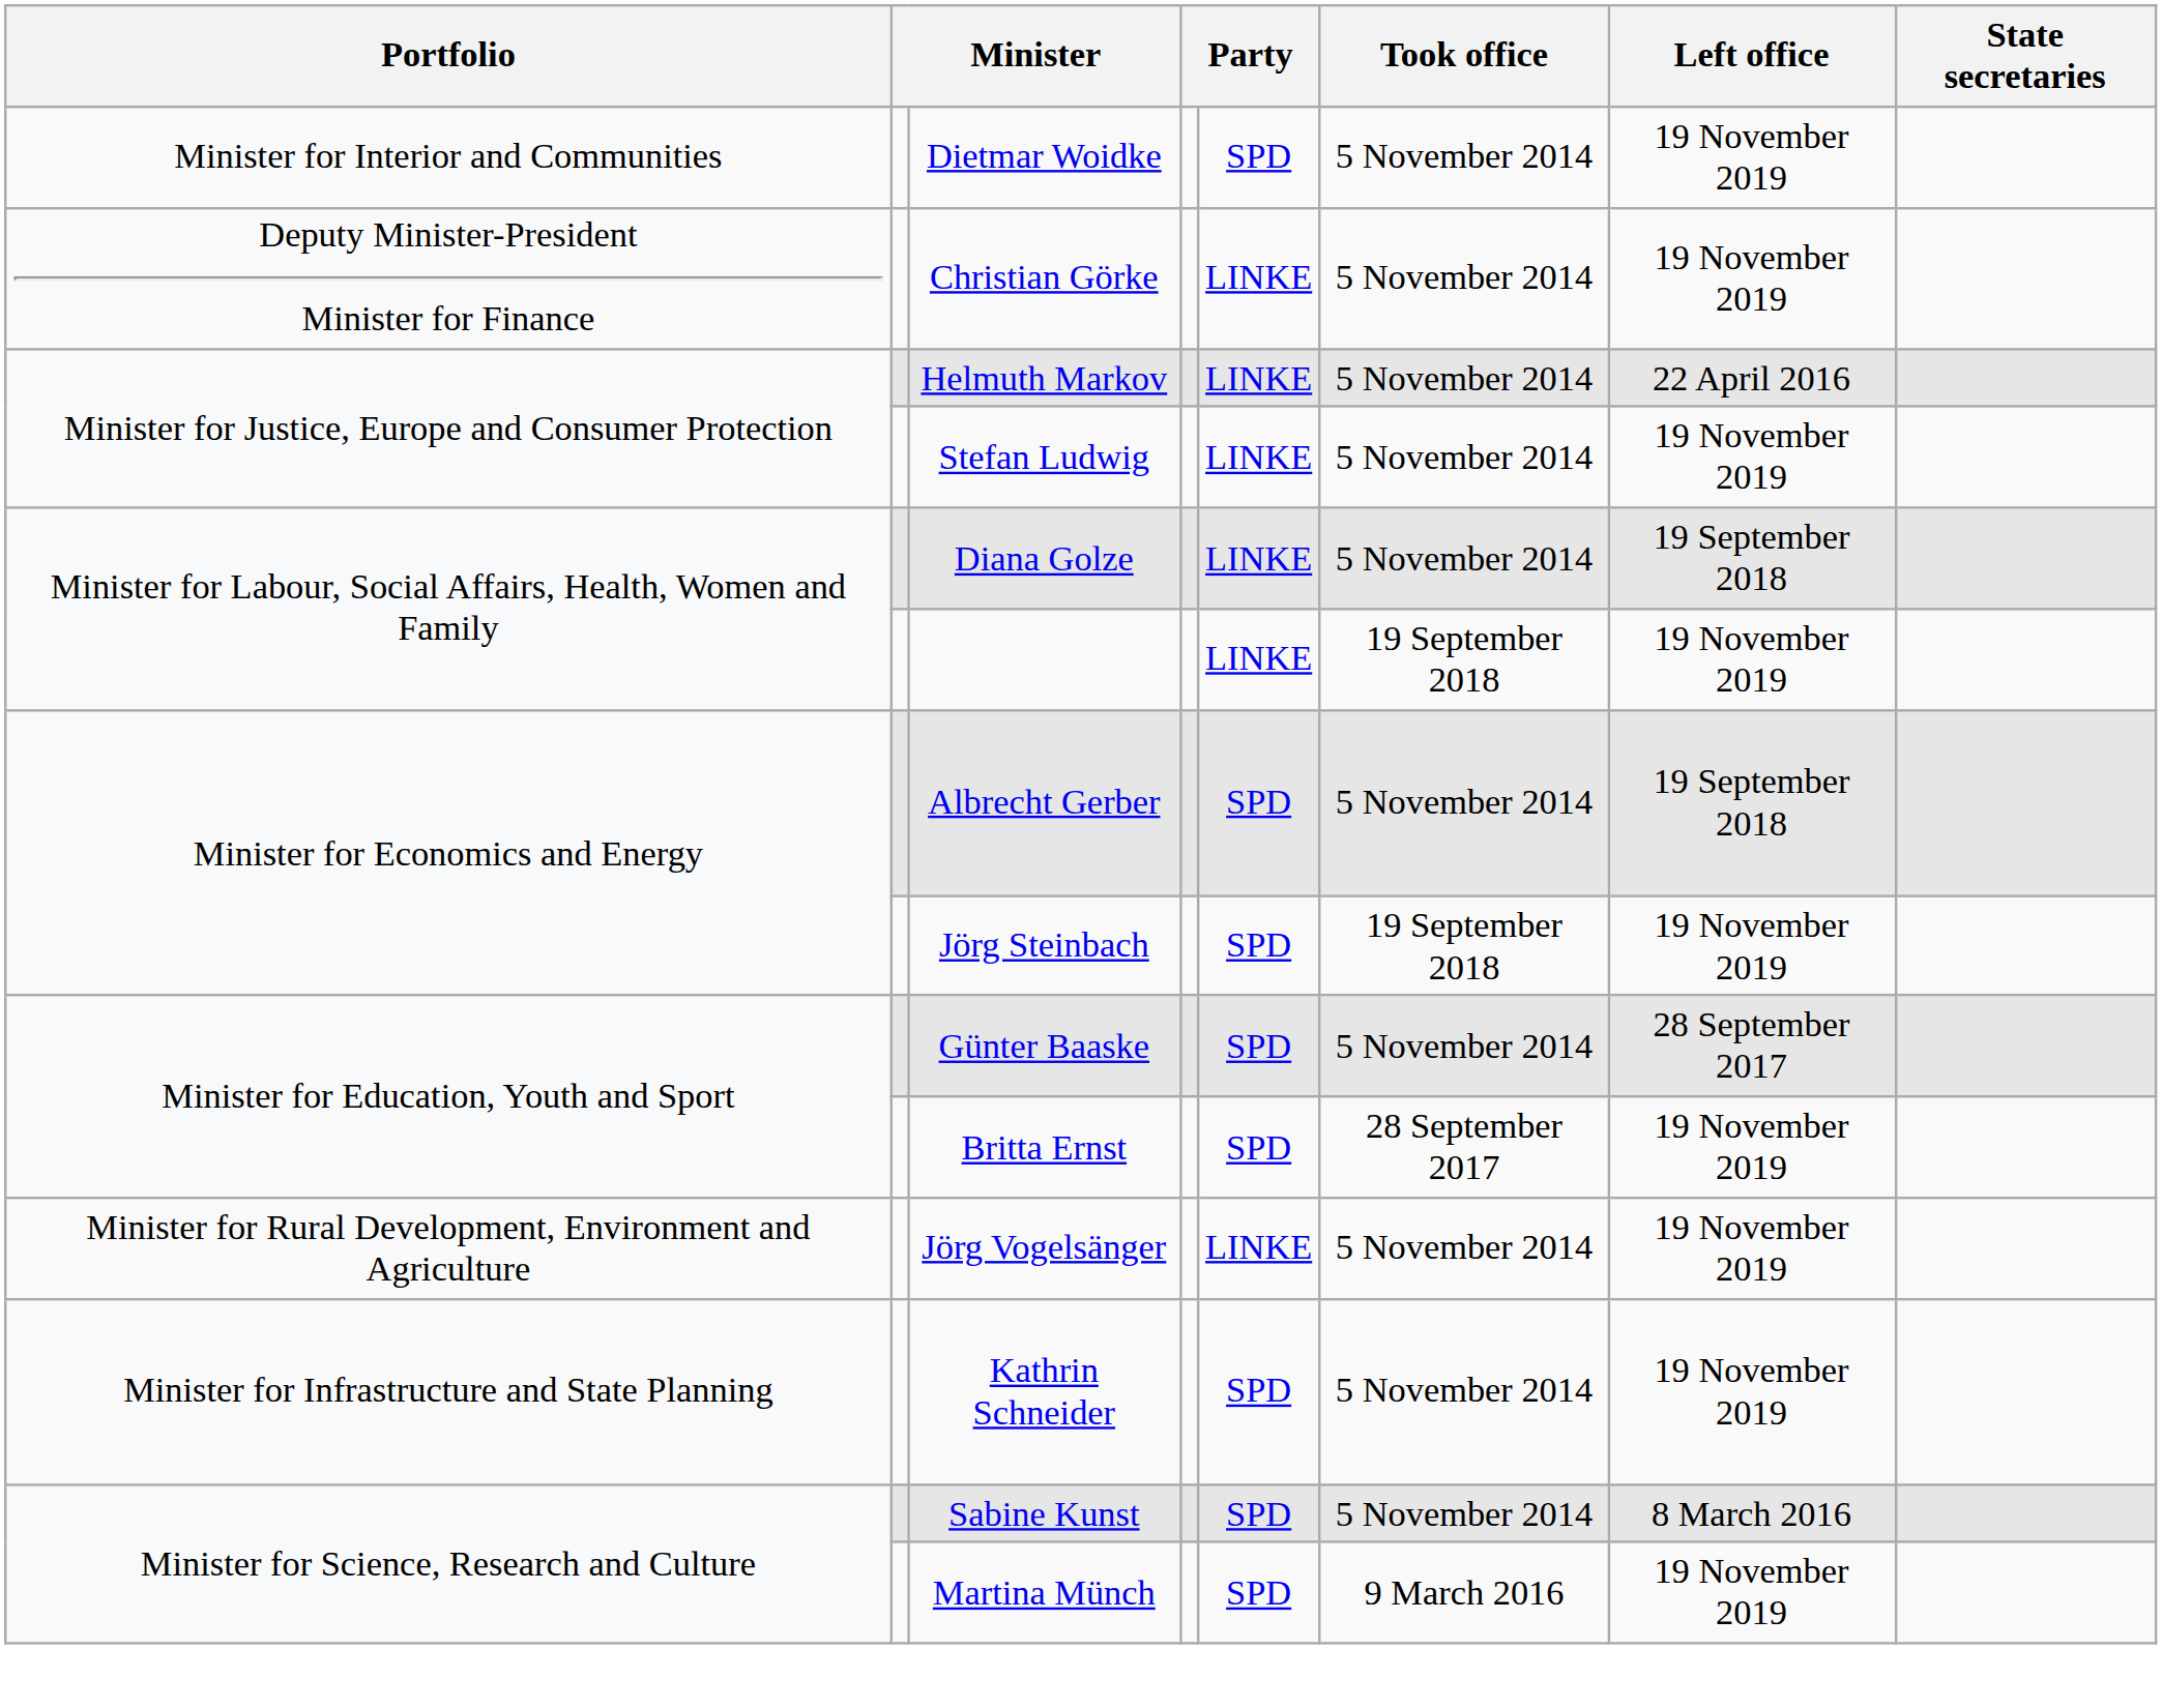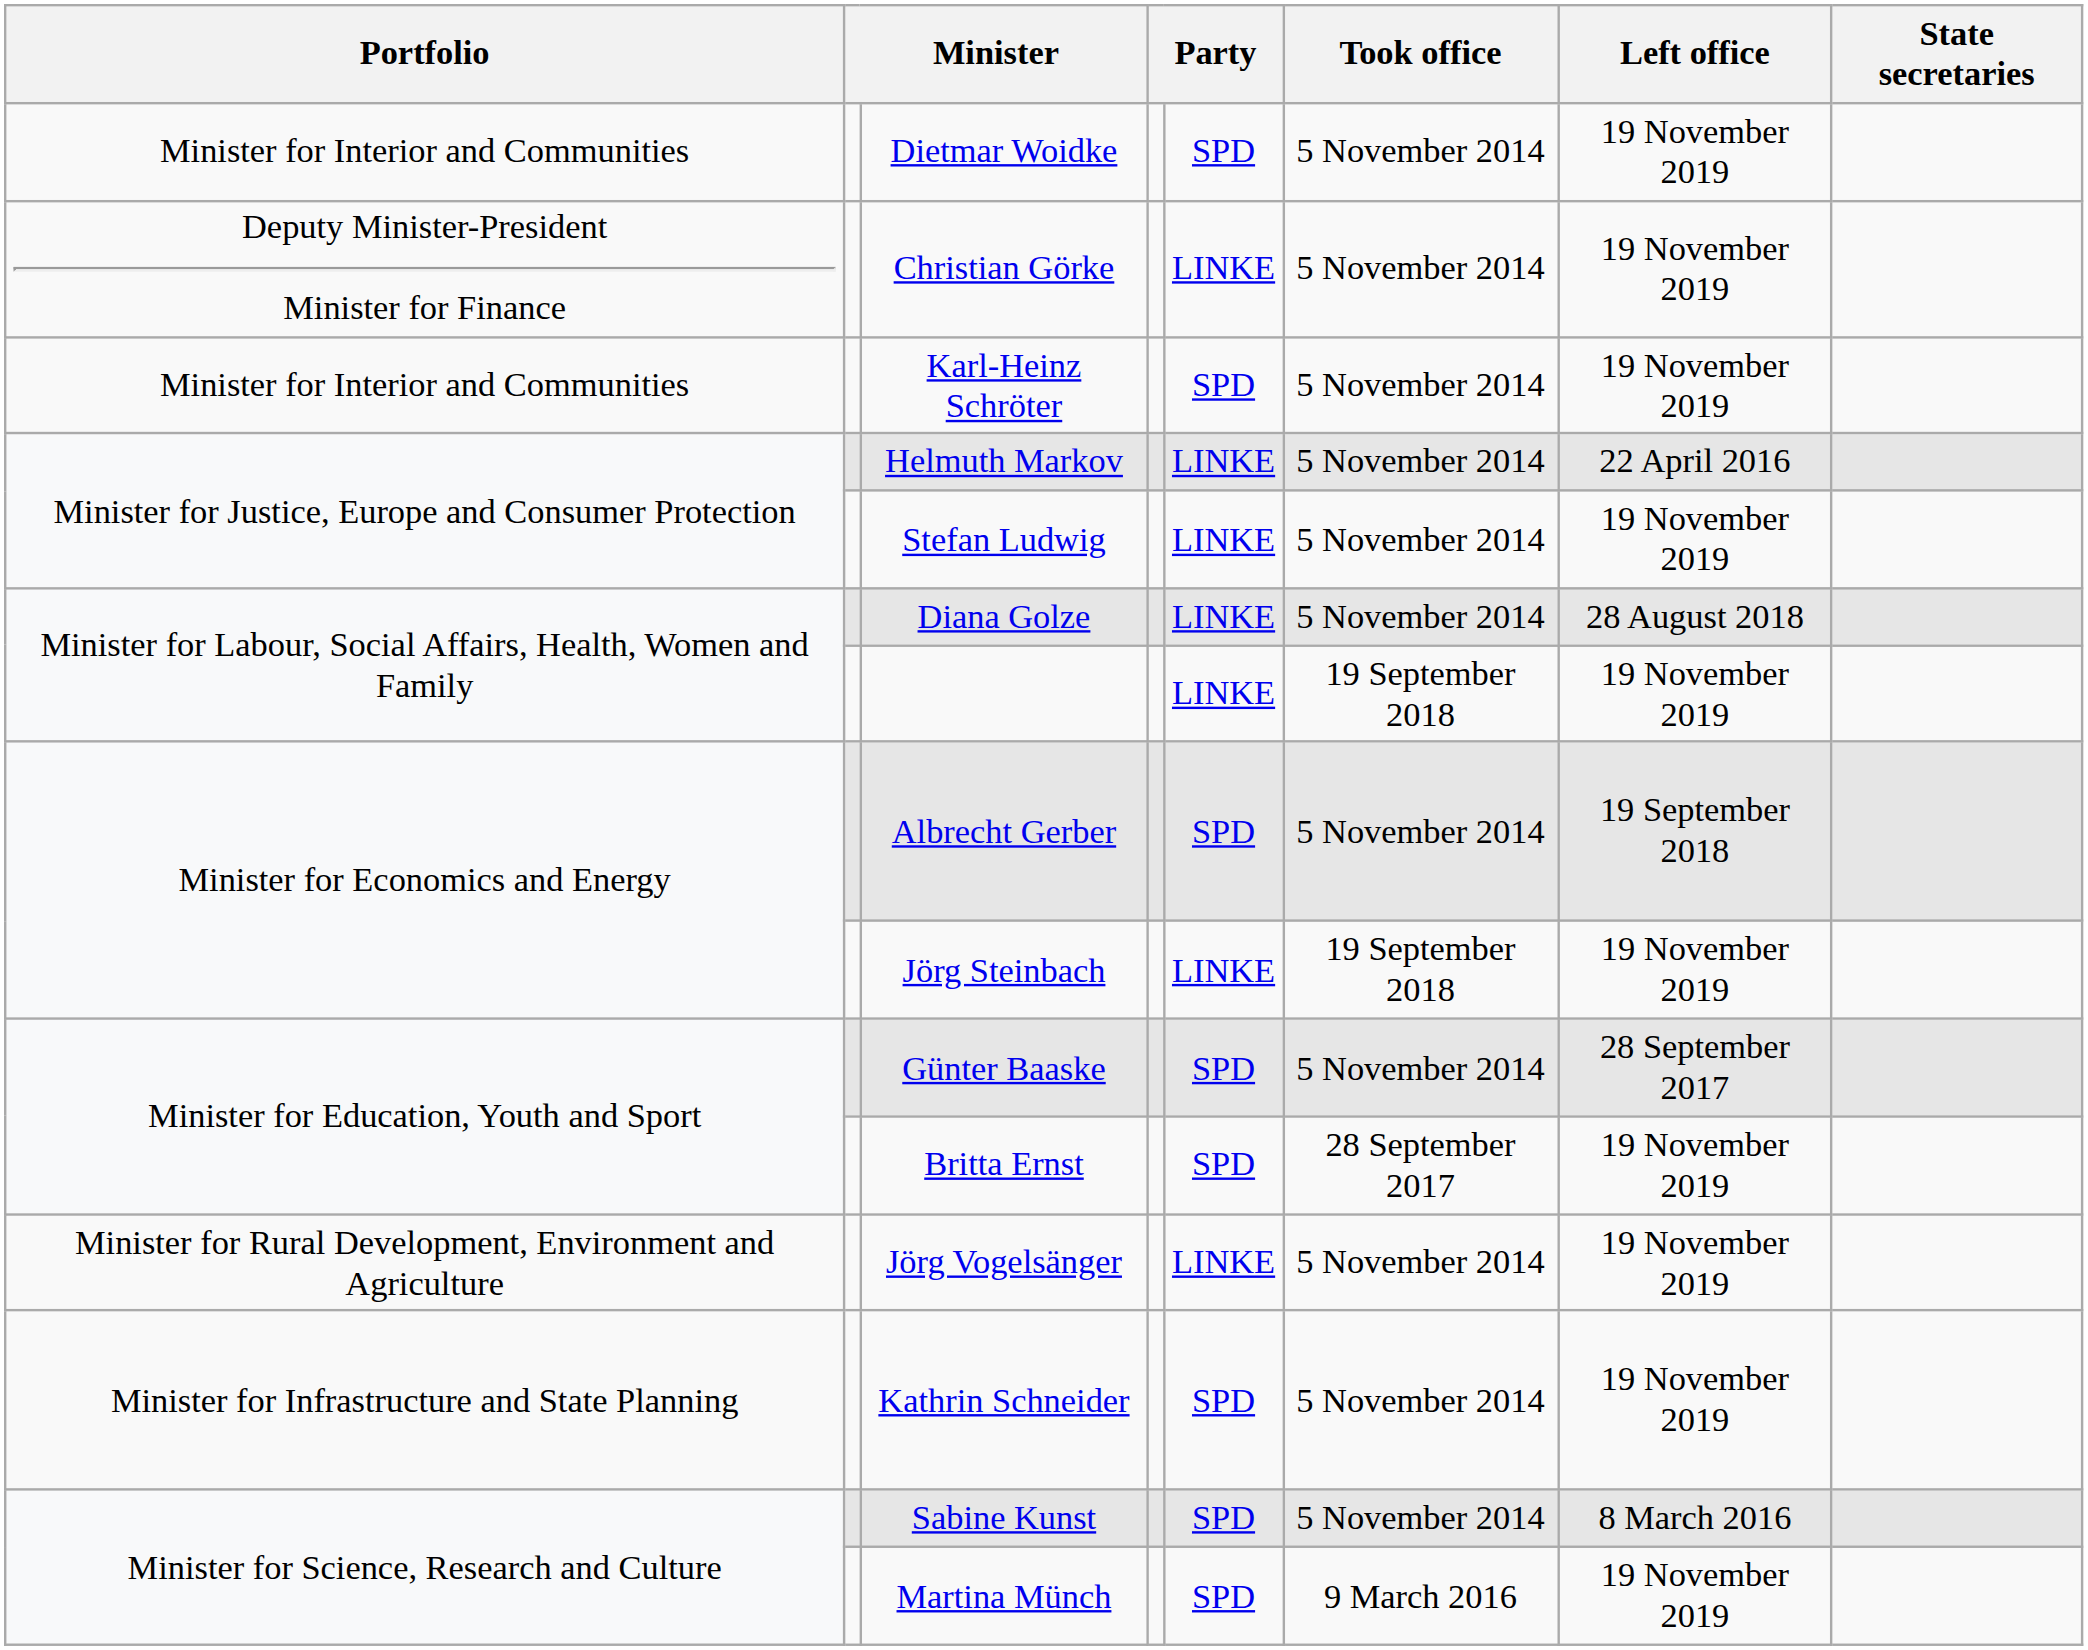+ row: Minister for Interior and Communities | Karl-Heinz Schröter | SPD | 5 November 2014 | 19 November 2019
Diana Golze | Left office: 19 September 2018 -> 28 August 2018
Jörg Steinbach | column 5: SPD -> LINKE
